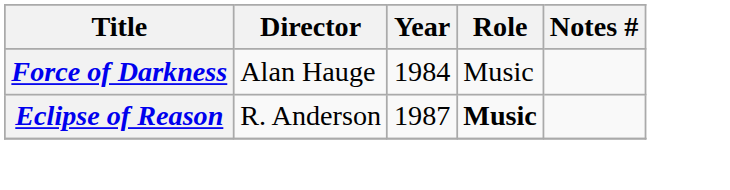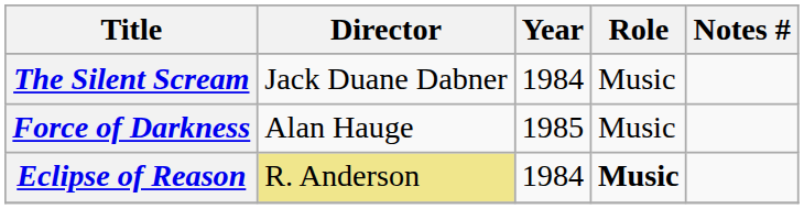+ row: The Silent Scream | Jack Duane Dabner | 1984 | Music
Force of Darkness | Year: 1984 -> 1985
Eclipse of Reason | Director: no background -> khaki background
Eclipse of Reason | Year: 1987 -> 1984
